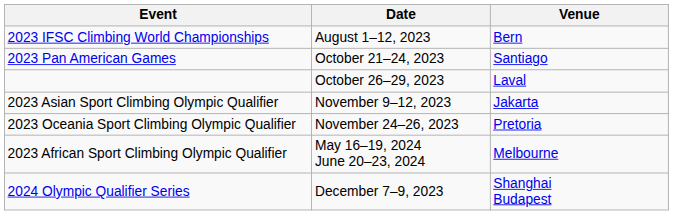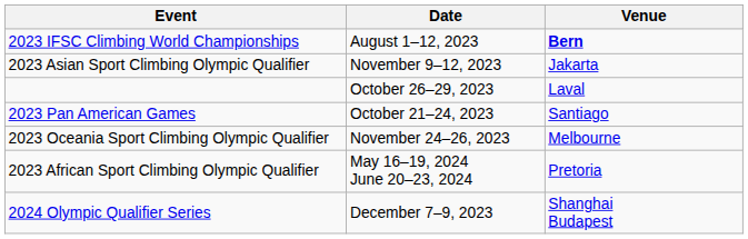2023 IFSC Climbing World Championships | Venue: normal -> bold
rows swapped: 2023 Pan American Games <-> 2023 Asian Sport Climbing Olympic Qualifier
2023 Oceania Sport Climbing Olympic Qualifier | Venue: Pretoria -> Melbourne
2023 African Sport Climbing Olympic Qualifier | Venue: Melbourne -> Pretoria
